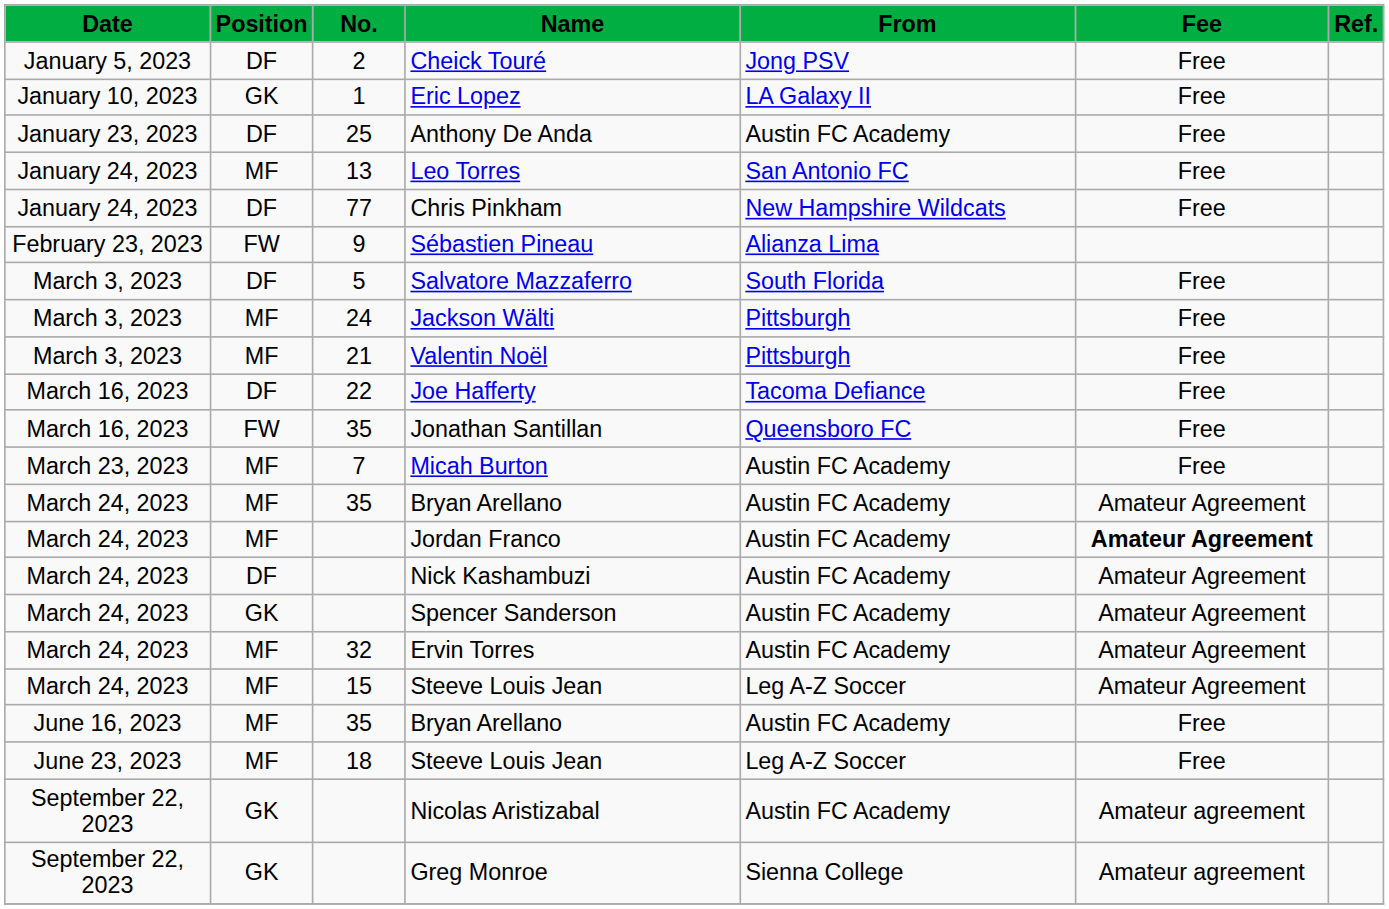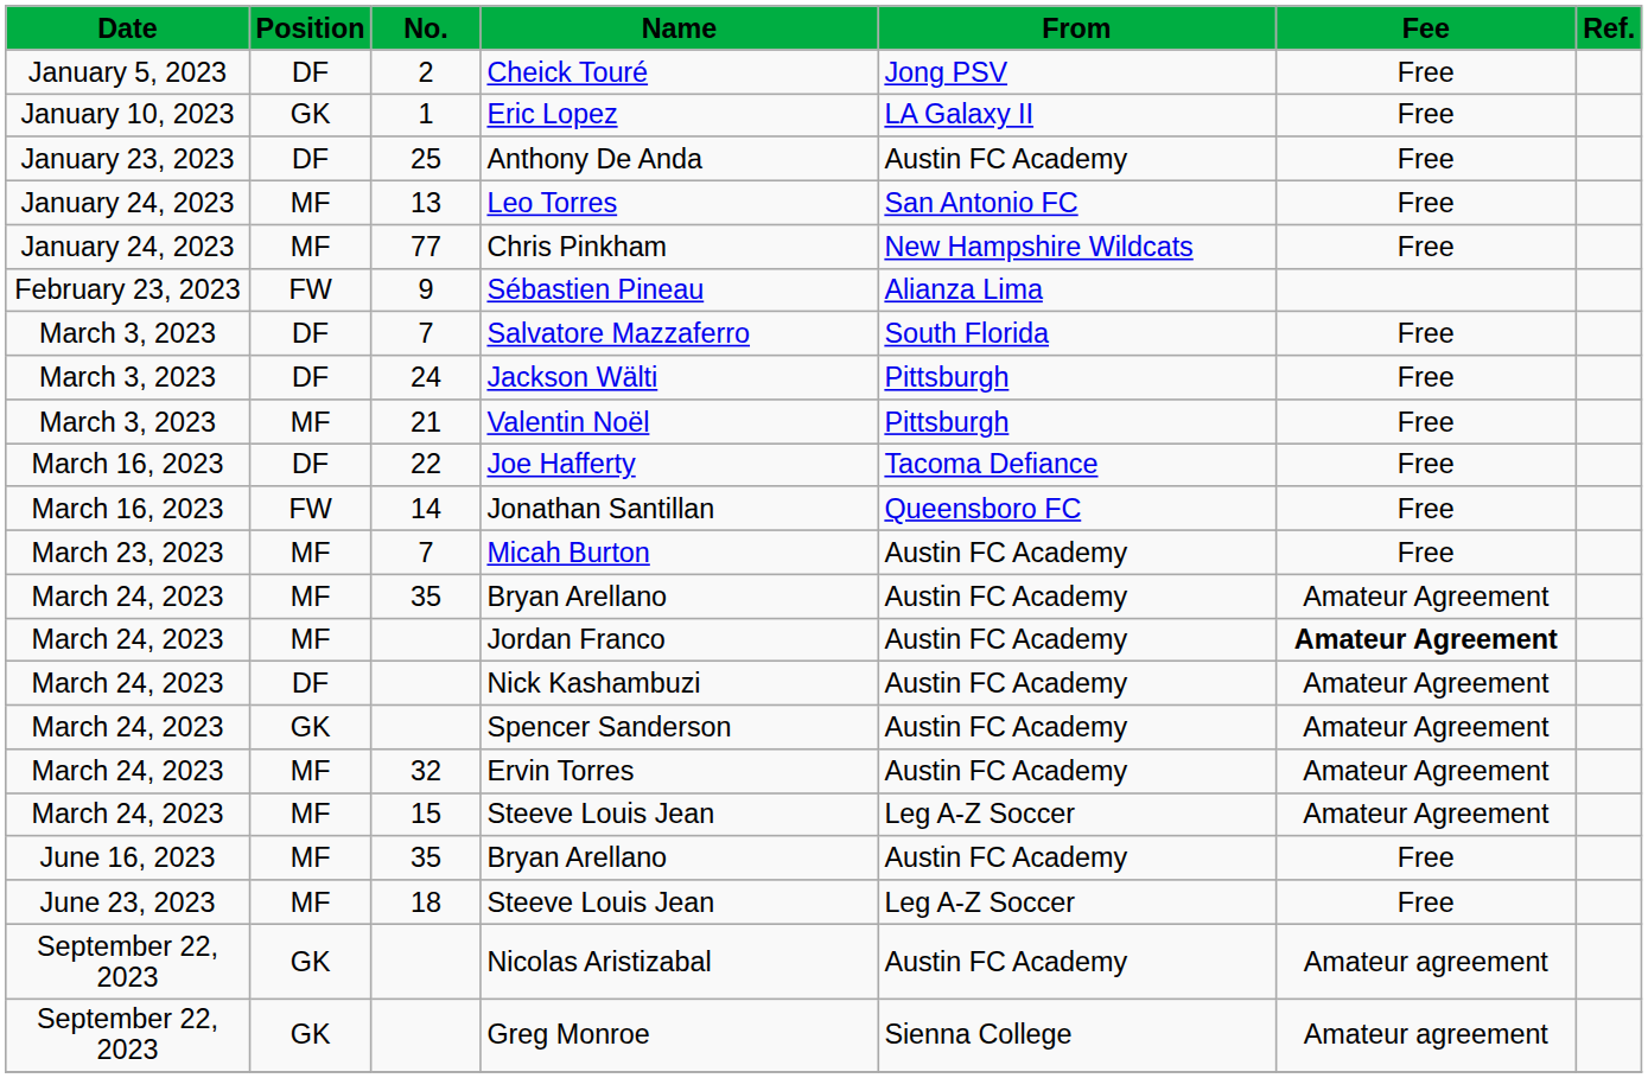Chris Pinkham | Position: DF -> MF
Salvatore Mazzaferro | No.: 5 -> 7
Jackson Wälti | Position: MF -> DF
Jonathan Santillan | No.: 35 -> 14
